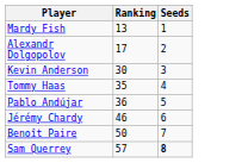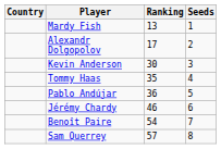+ column: Country
Benoît Paire | Ranking: 50 -> 54
Sam Querrey | Seeds: bold -> normal
